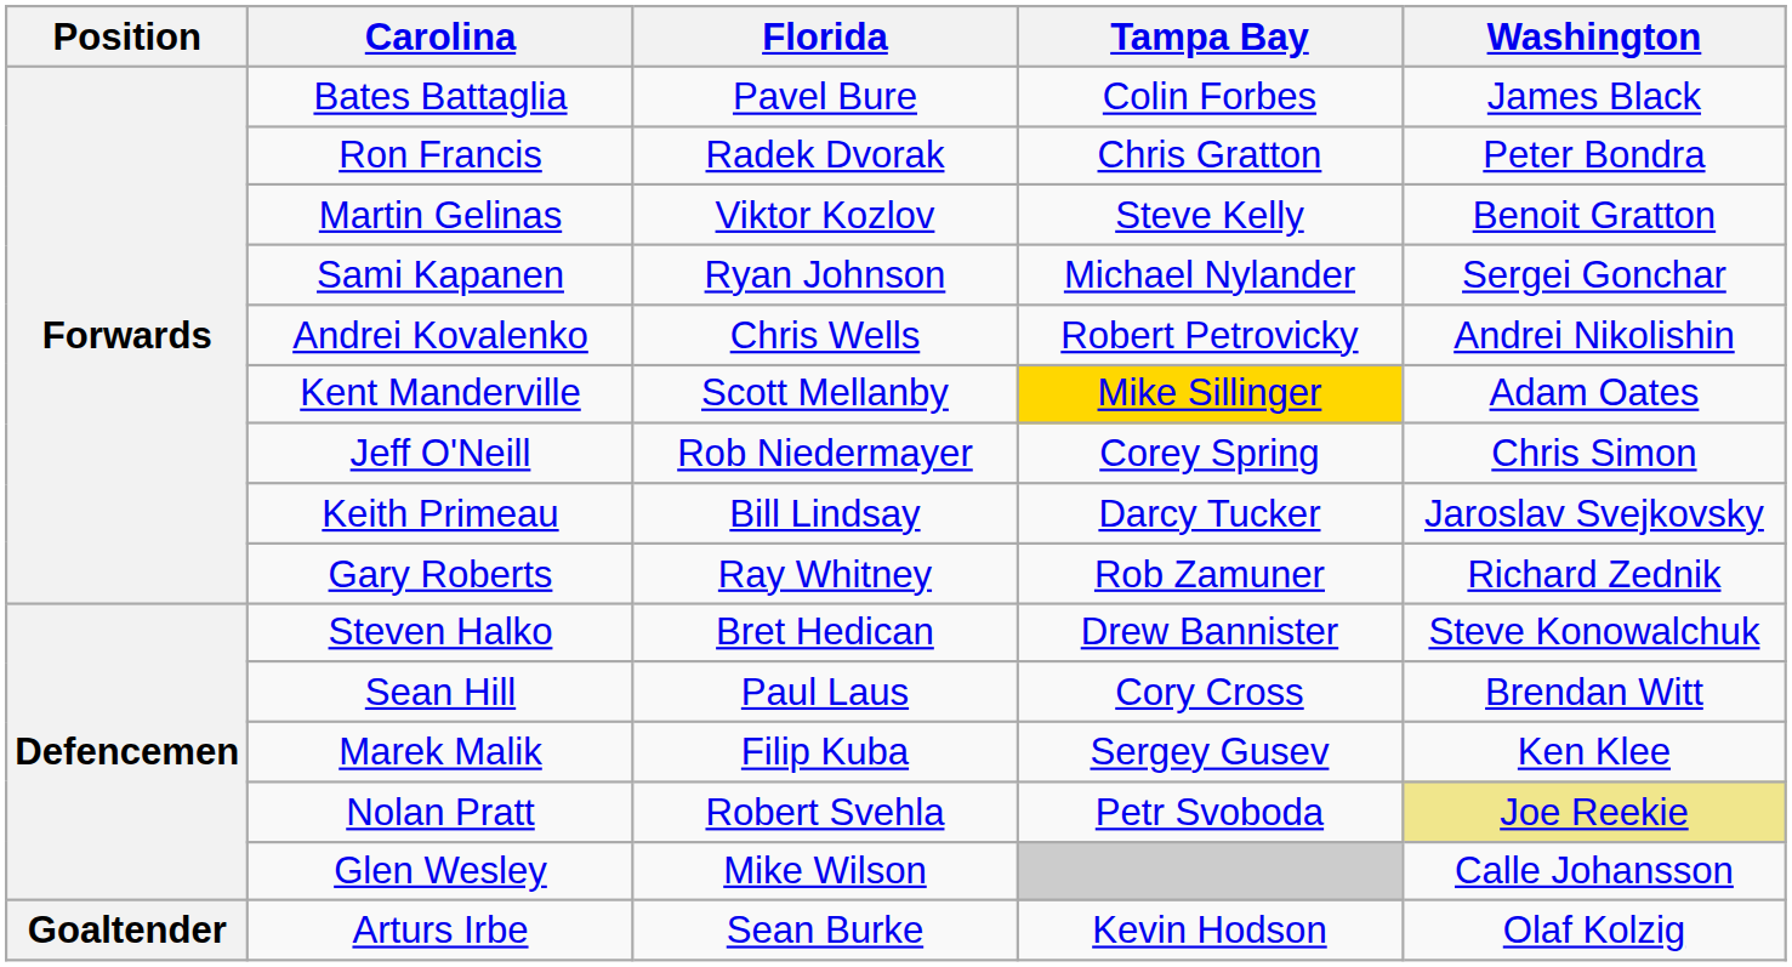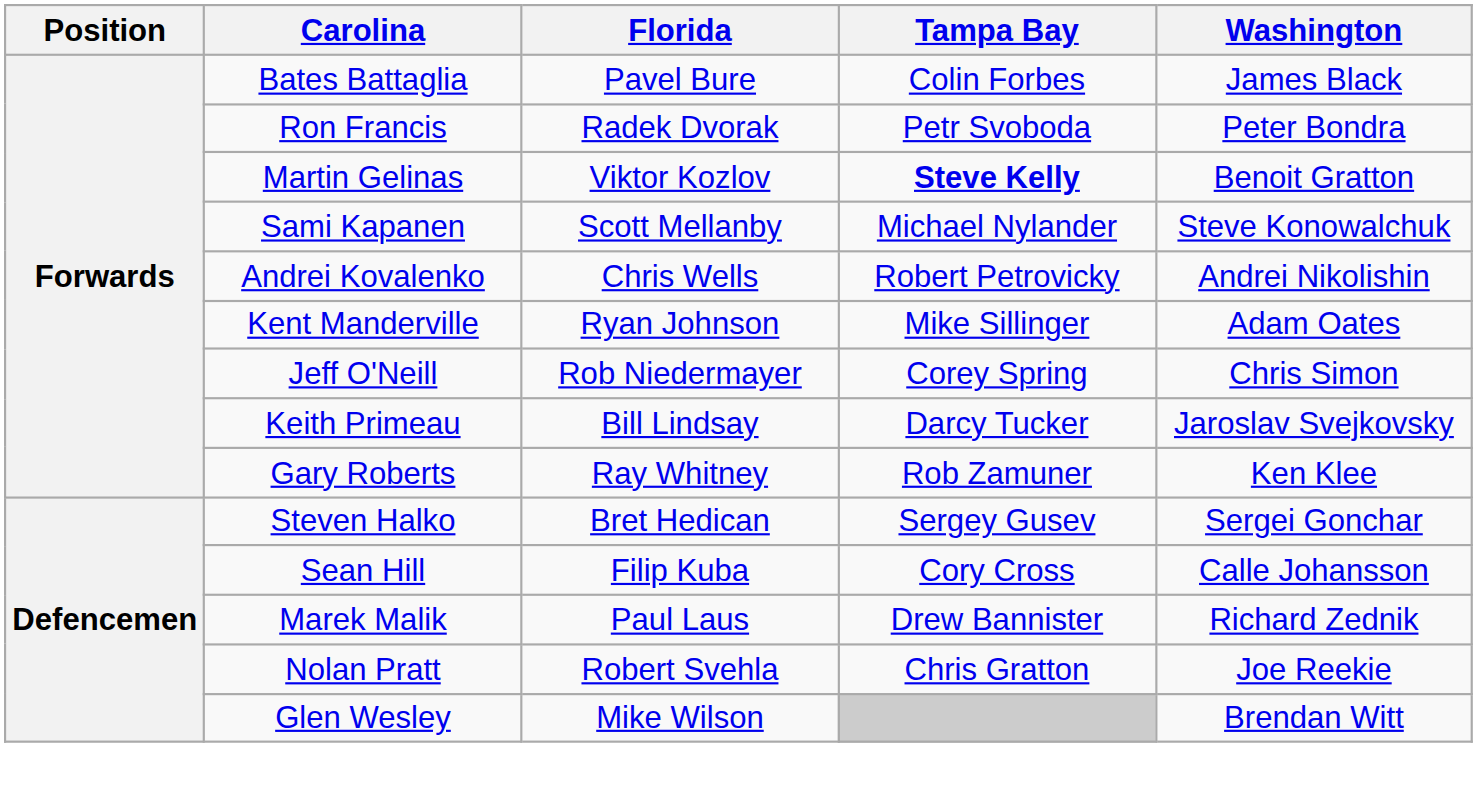Ron Francis | Tampa Bay: Chris Gratton -> Petr Svoboda
Martin Gelinas | Tampa Bay: normal -> bold
Sami Kapanen | Florida: Ryan Johnson -> Scott Mellanby
Sami Kapanen | Washington: Sergei Gonchar -> Steve Konowalchuk
Kent Manderville | Florida: Scott Mellanby -> Ryan Johnson
Kent Manderville | Tampa Bay: gold background -> no background
Gary Roberts | Washington: Richard Zednik -> Ken Klee
Steven Halko | Tampa Bay: Drew Bannister -> Sergey Gusev
Steven Halko | Washington: Steve Konowalchuk -> Sergei Gonchar
Sean Hill | Florida: Paul Laus -> Filip Kuba
Sean Hill | Washington: Brendan Witt -> Calle Johansson
Marek Malik | Florida: Filip Kuba -> Paul Laus
Marek Malik | Tampa Bay: Sergey Gusev -> Drew Bannister
Marek Malik | Washington: Ken Klee -> Richard Zednik
Nolan Pratt | Tampa Bay: Petr Svoboda -> Chris Gratton
Nolan Pratt | Washington: khaki background -> no background
Glen Wesley | Washington: Calle Johansson -> Brendan Witt
- row: Goaltender | Arturs Irbe | Sean Burke | Kevin Hodson | Olaf Kolzig
